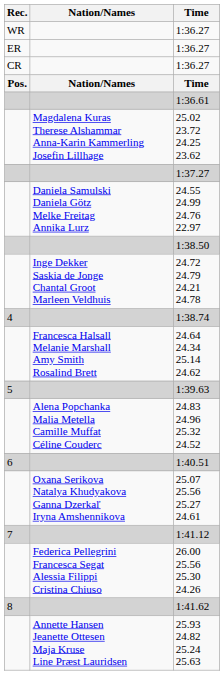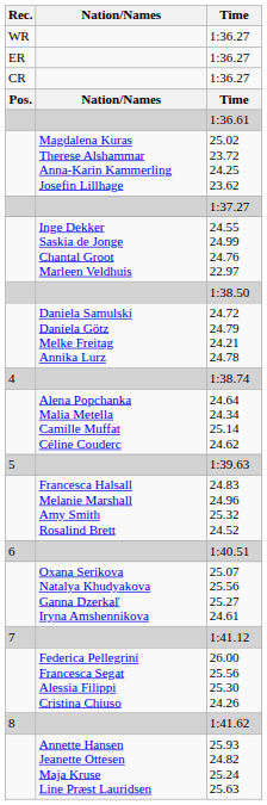24.55 24.99 24.76 22.97 | Nation/Names: Daniela Samulski Daniela Götz Melke Freitag Annika Lurz -> Inge Dekker Saskia de Jonge Chantal Groot Marleen Veldhuis
24.72 24.79 24.21 24.78 | Nation/Names: Inge Dekker Saskia de Jonge Chantal Groot Marleen Veldhuis -> Daniela Samulski Daniela Götz Melke Freitag Annika Lurz
24.64 24.34 25.14 24.62 | Nation/Names: Francesca Halsall Melanie Marshall Amy Smith Rosalind Brett -> Alena Popchanka Malia Metella Camille Muffat Céline Couderc
24.83 24.96 25.32 24.52 | Nation/Names: Alena Popchanka Malia Metella Camille Muffat Céline Couderc -> Francesca Halsall Melanie Marshall Amy Smith Rosalind Brett
